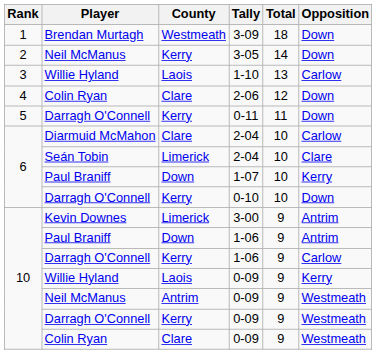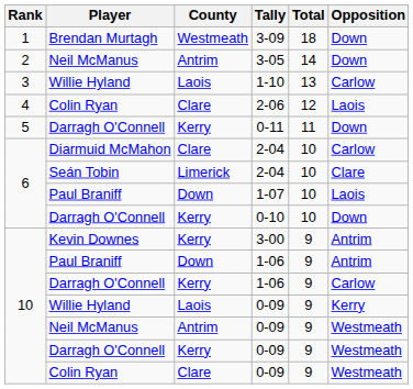3-05 | County: Kerry -> Antrim
2-06 | Opposition: Down -> Laois
1-07 | Opposition: Kerry -> Laois
3-00 | County: Limerick -> Kerry
